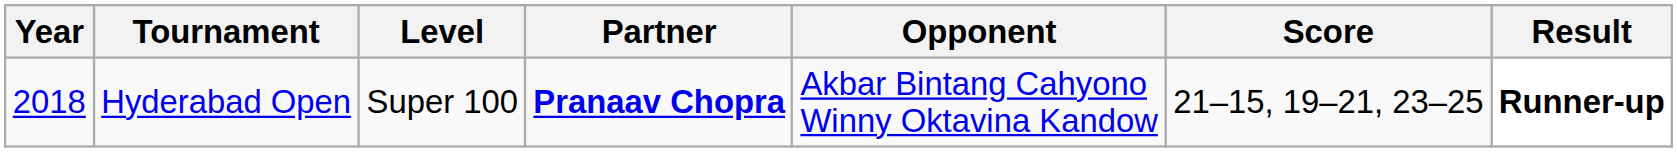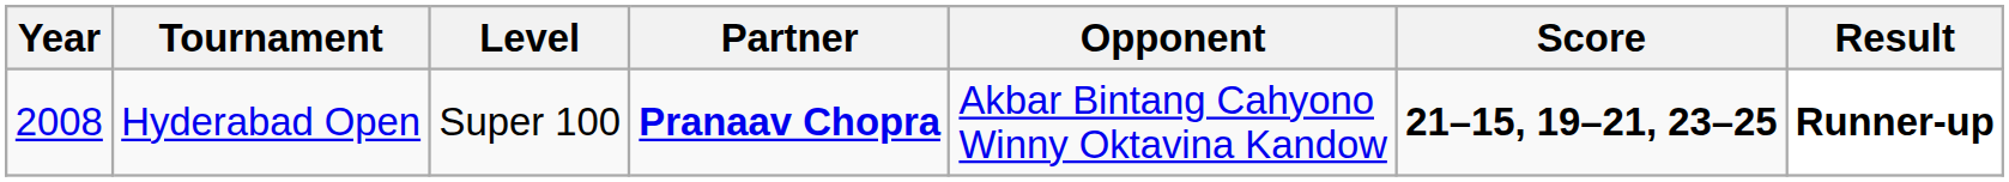Hyderabad Open | Year: 2018 -> 2008
Hyderabad Open | Score: normal -> bold
